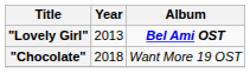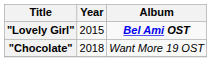"Lovely Girl" | Year: 2013 -> 2015
